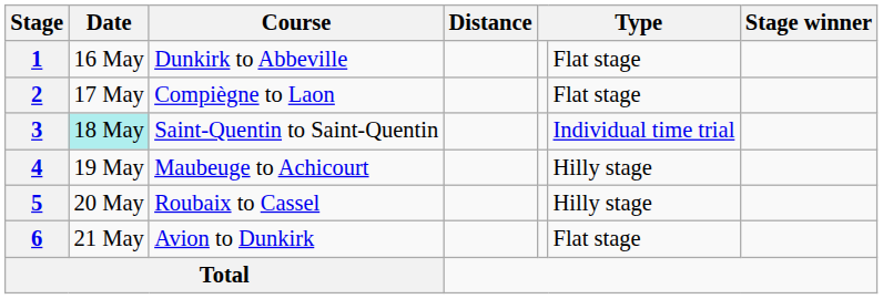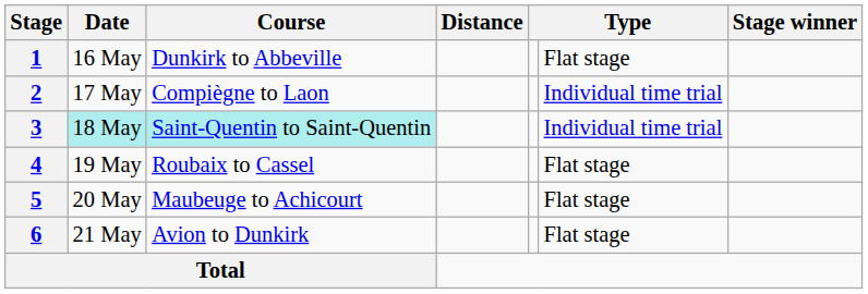2 | column 6: Flat stage -> Individual time trial
3 | Course: no background -> paleturquoise background
4 | Course: Maubeuge to Achicourt -> Roubaix to Cassel
4 | column 6: Hilly stage -> Flat stage
5 | Course: Roubaix to Cassel -> Maubeuge to Achicourt
5 | column 6: Hilly stage -> Flat stage
